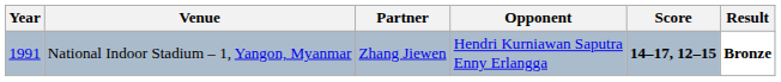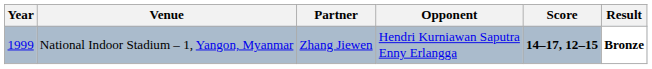National Indoor Stadium – 1, Yangon, Myanmar | Year: 1991 -> 1999
